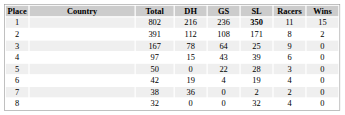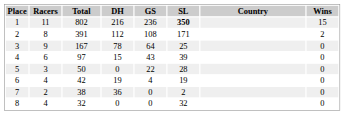columns swapped: Country <-> Racers
